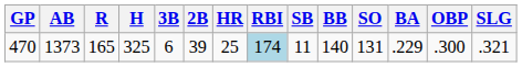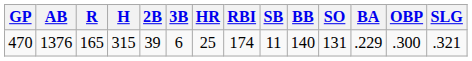columns swapped: 2B <-> 3B
470 | AB: 1373 -> 1376
470 | H: 325 -> 315
470 | RBI: lightblue background -> no background
